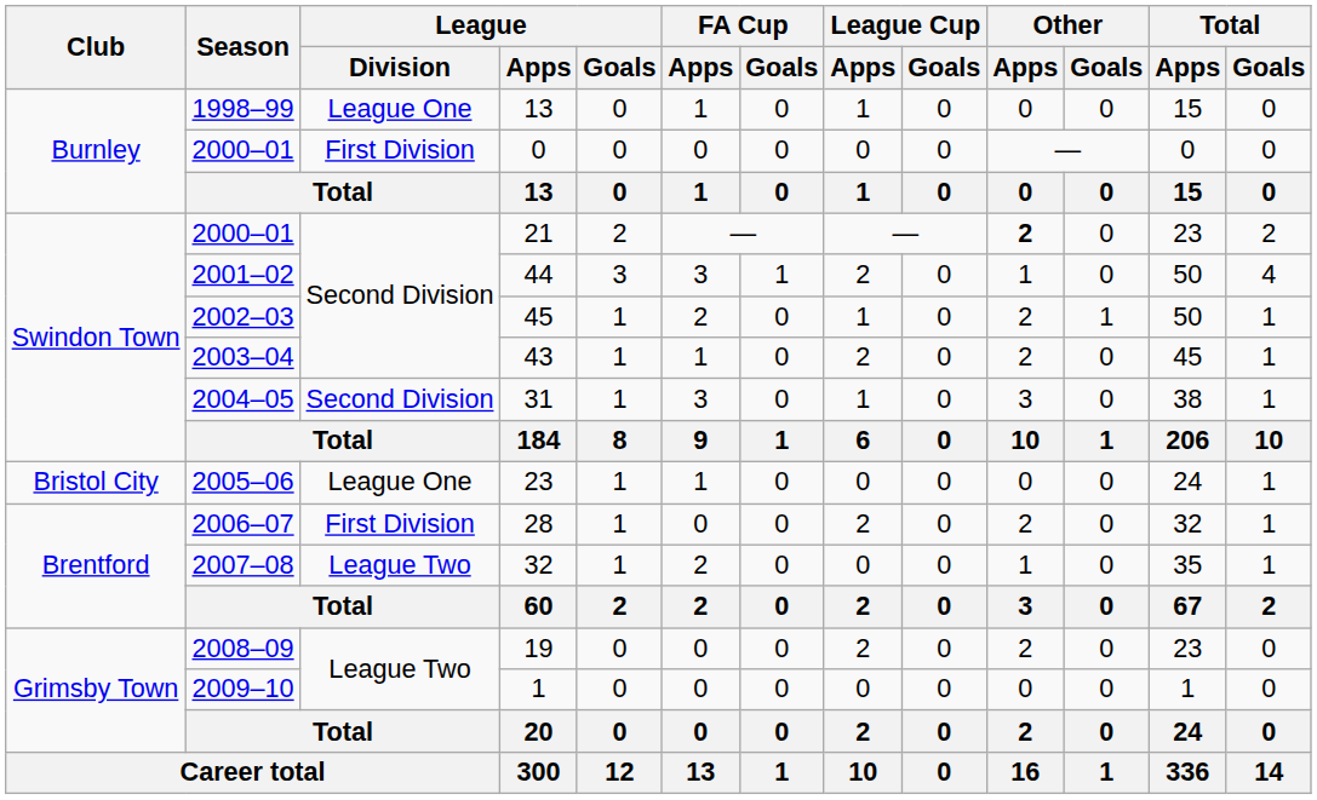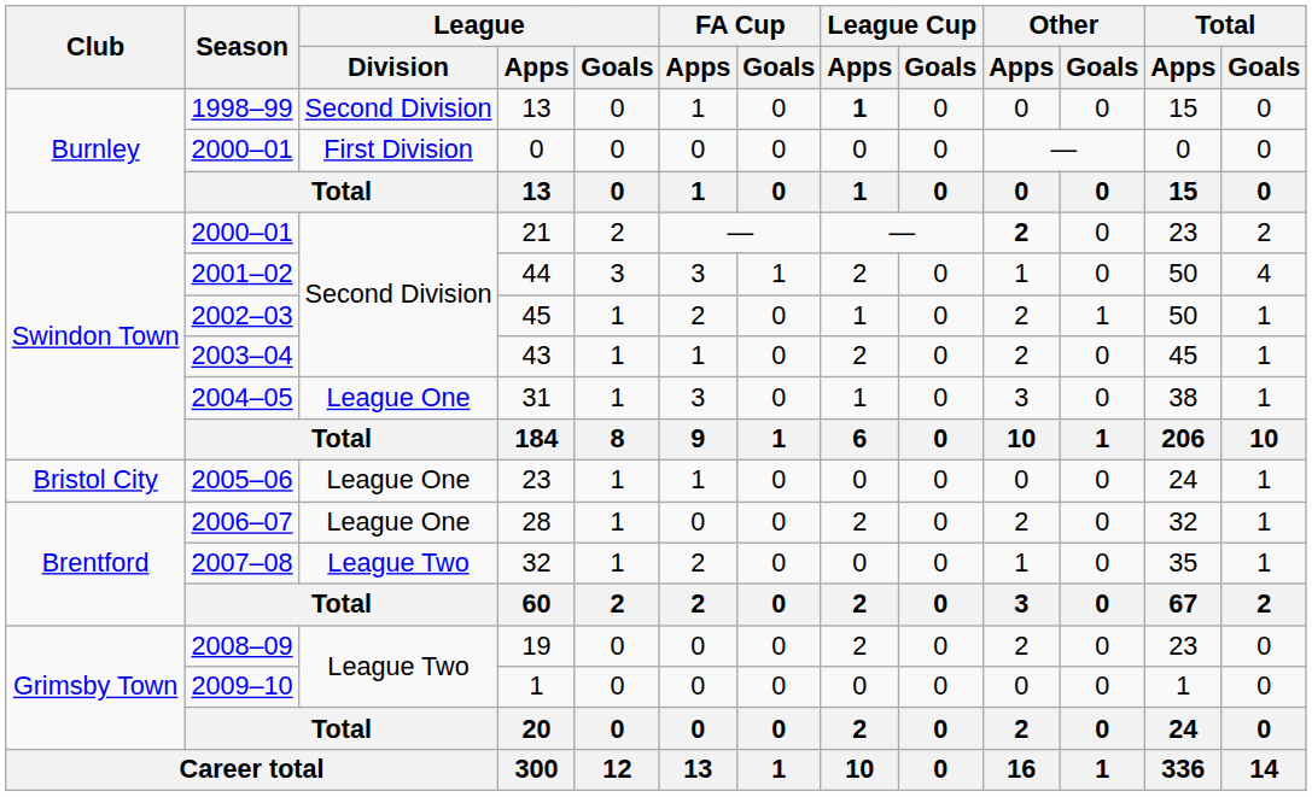1998–99 / 13 | League / Division: League One -> Second Division
1998–99 / 13 | League Cup / Apps: normal -> bold
31 | League / Division: Second Division -> League One
28 | League / Division: First Division -> League One
